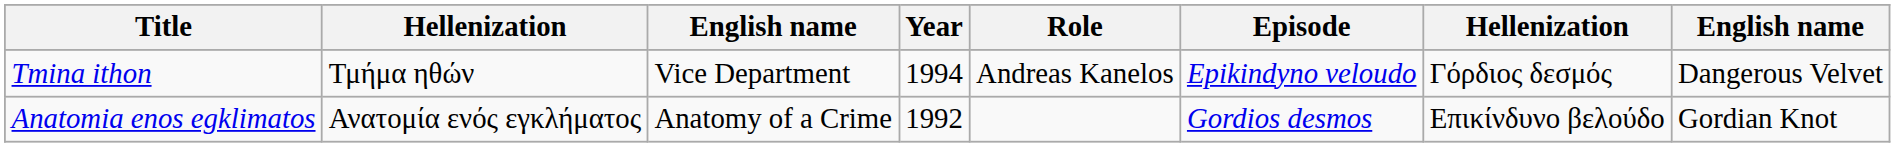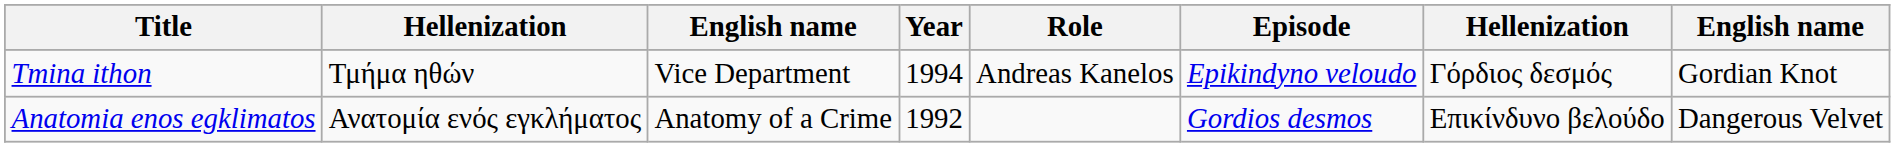Tmina ithon | column 8: Dangerous Velvet -> Gordian Knot
Anatomia enos egklimatos | column 8: Gordian Knot -> Dangerous Velvet
